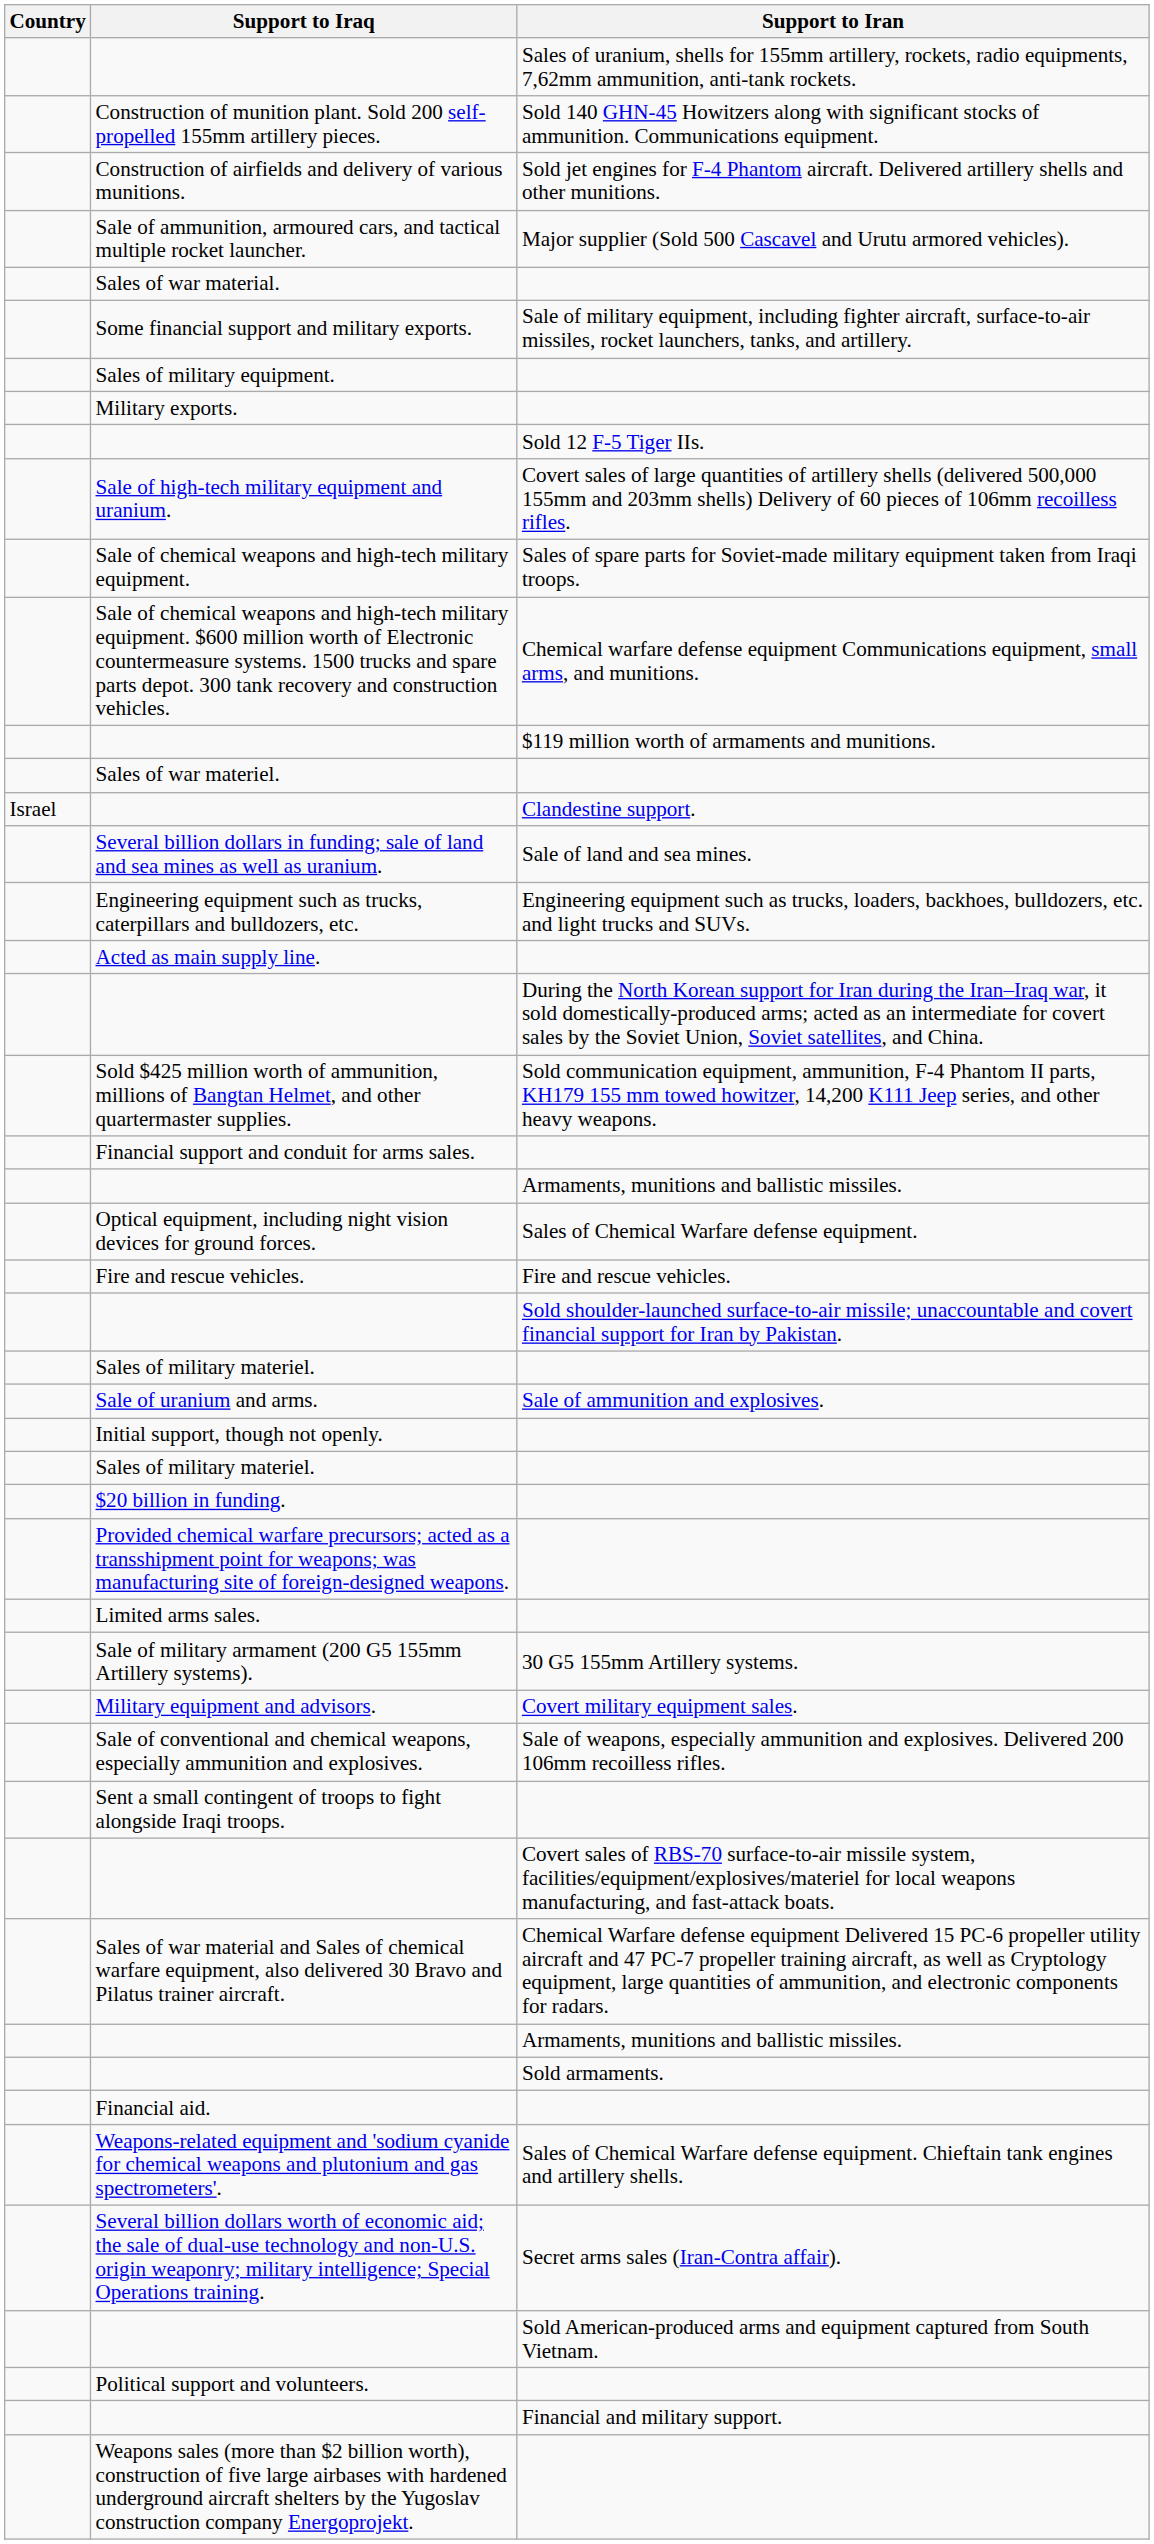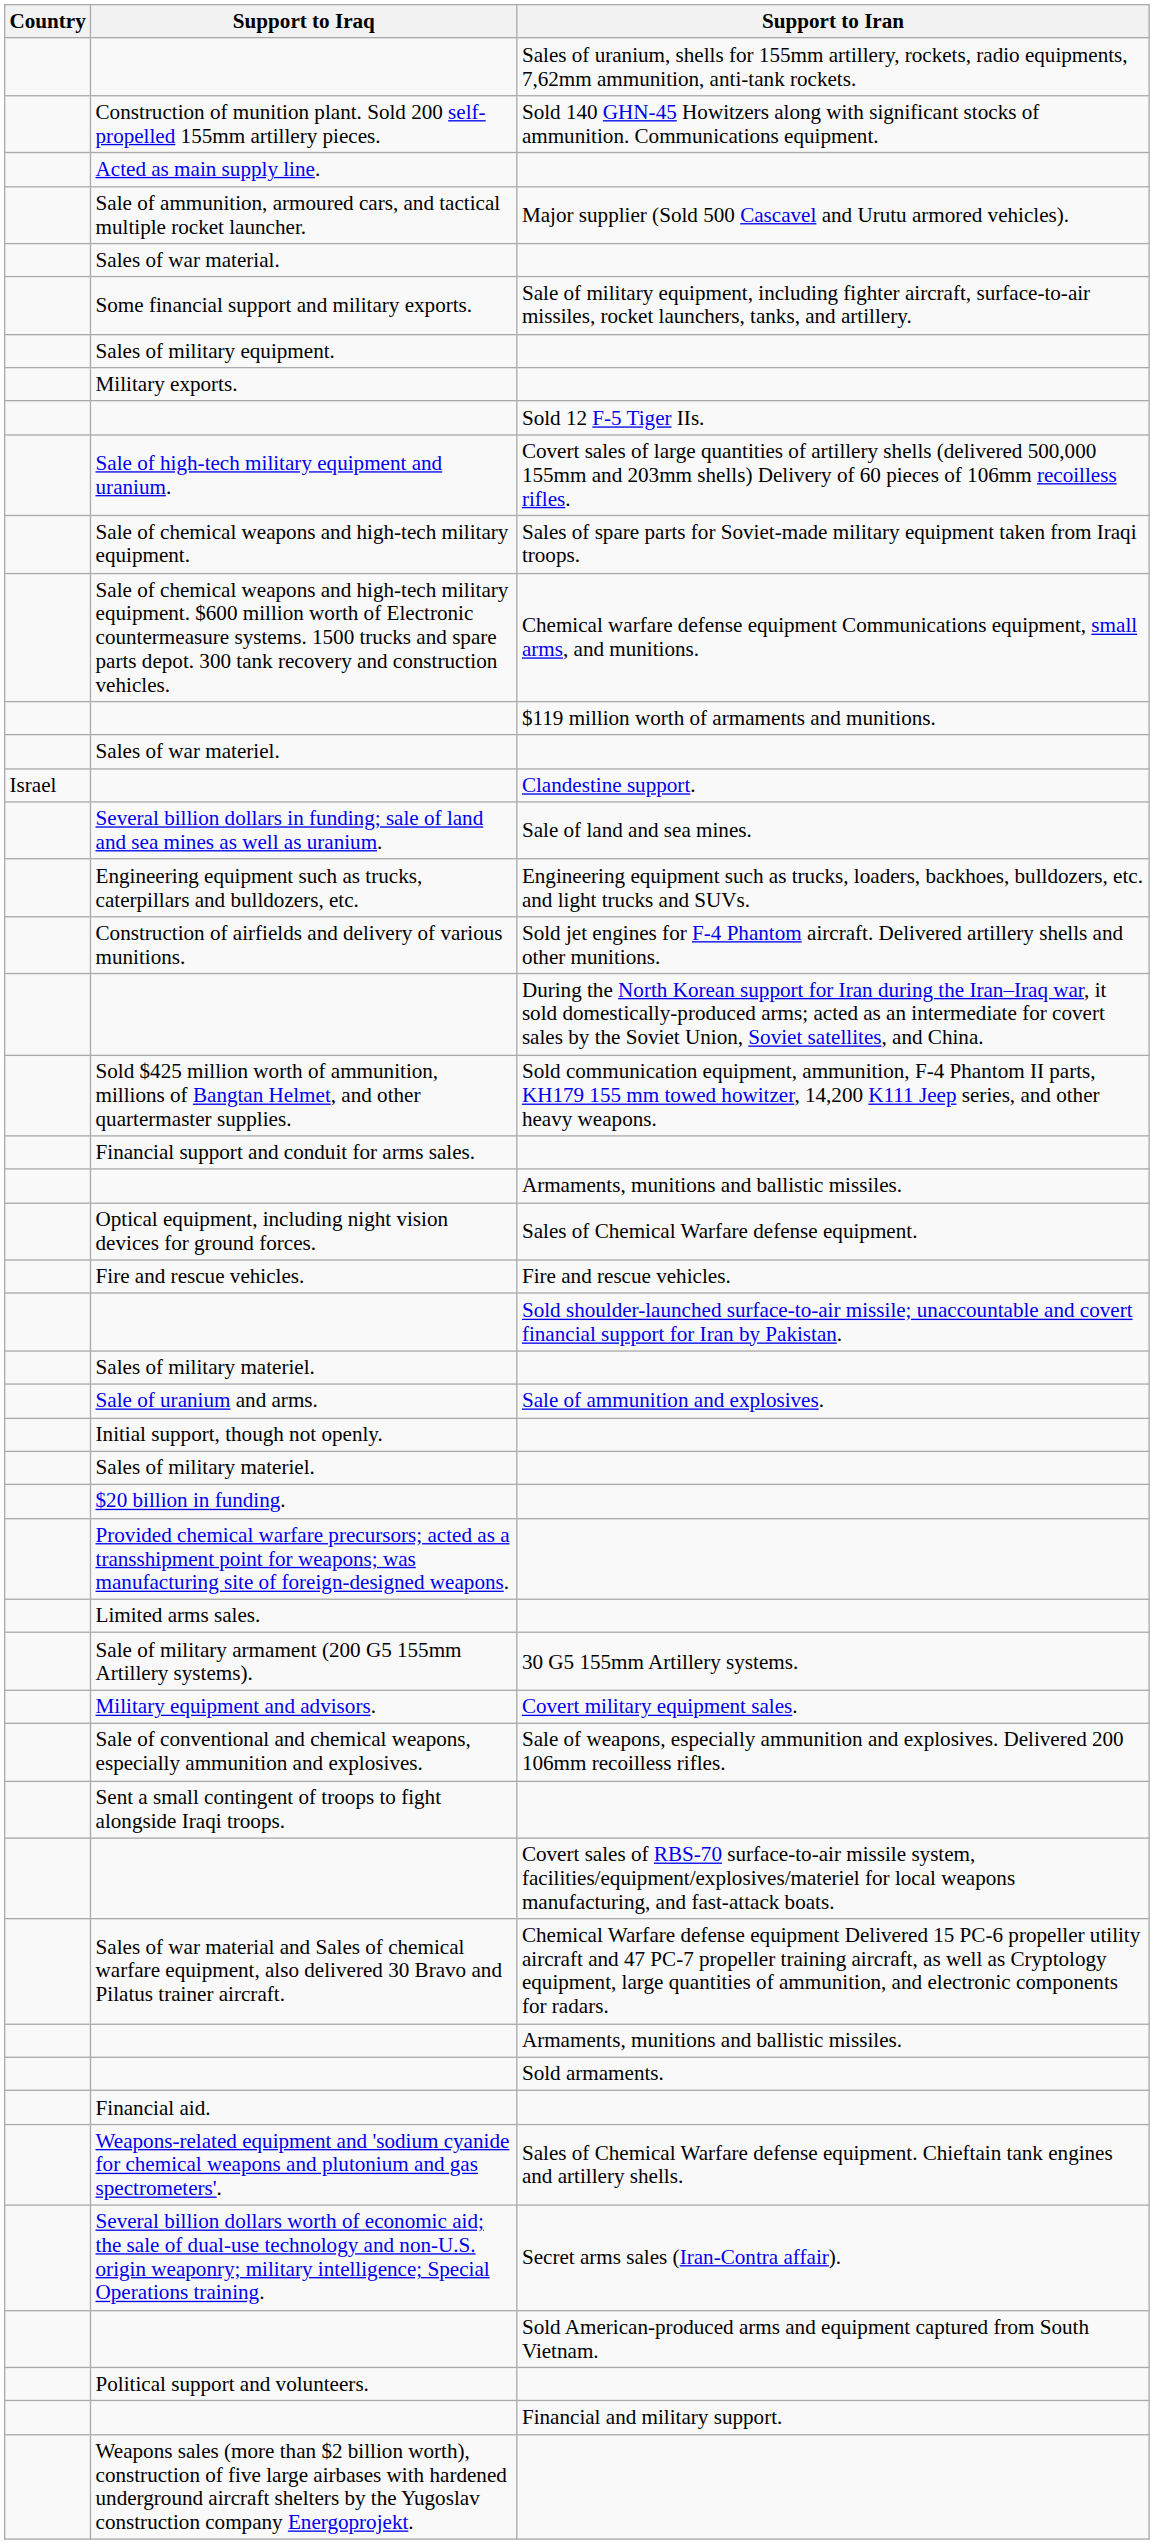rows swapped: Construction of airfields and delivery of various munitions. <-> Acted as main supply line.
